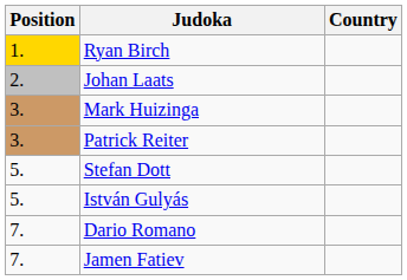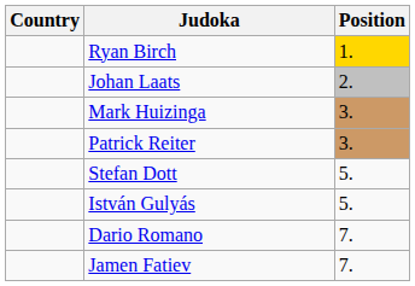columns swapped: Position <-> Country
